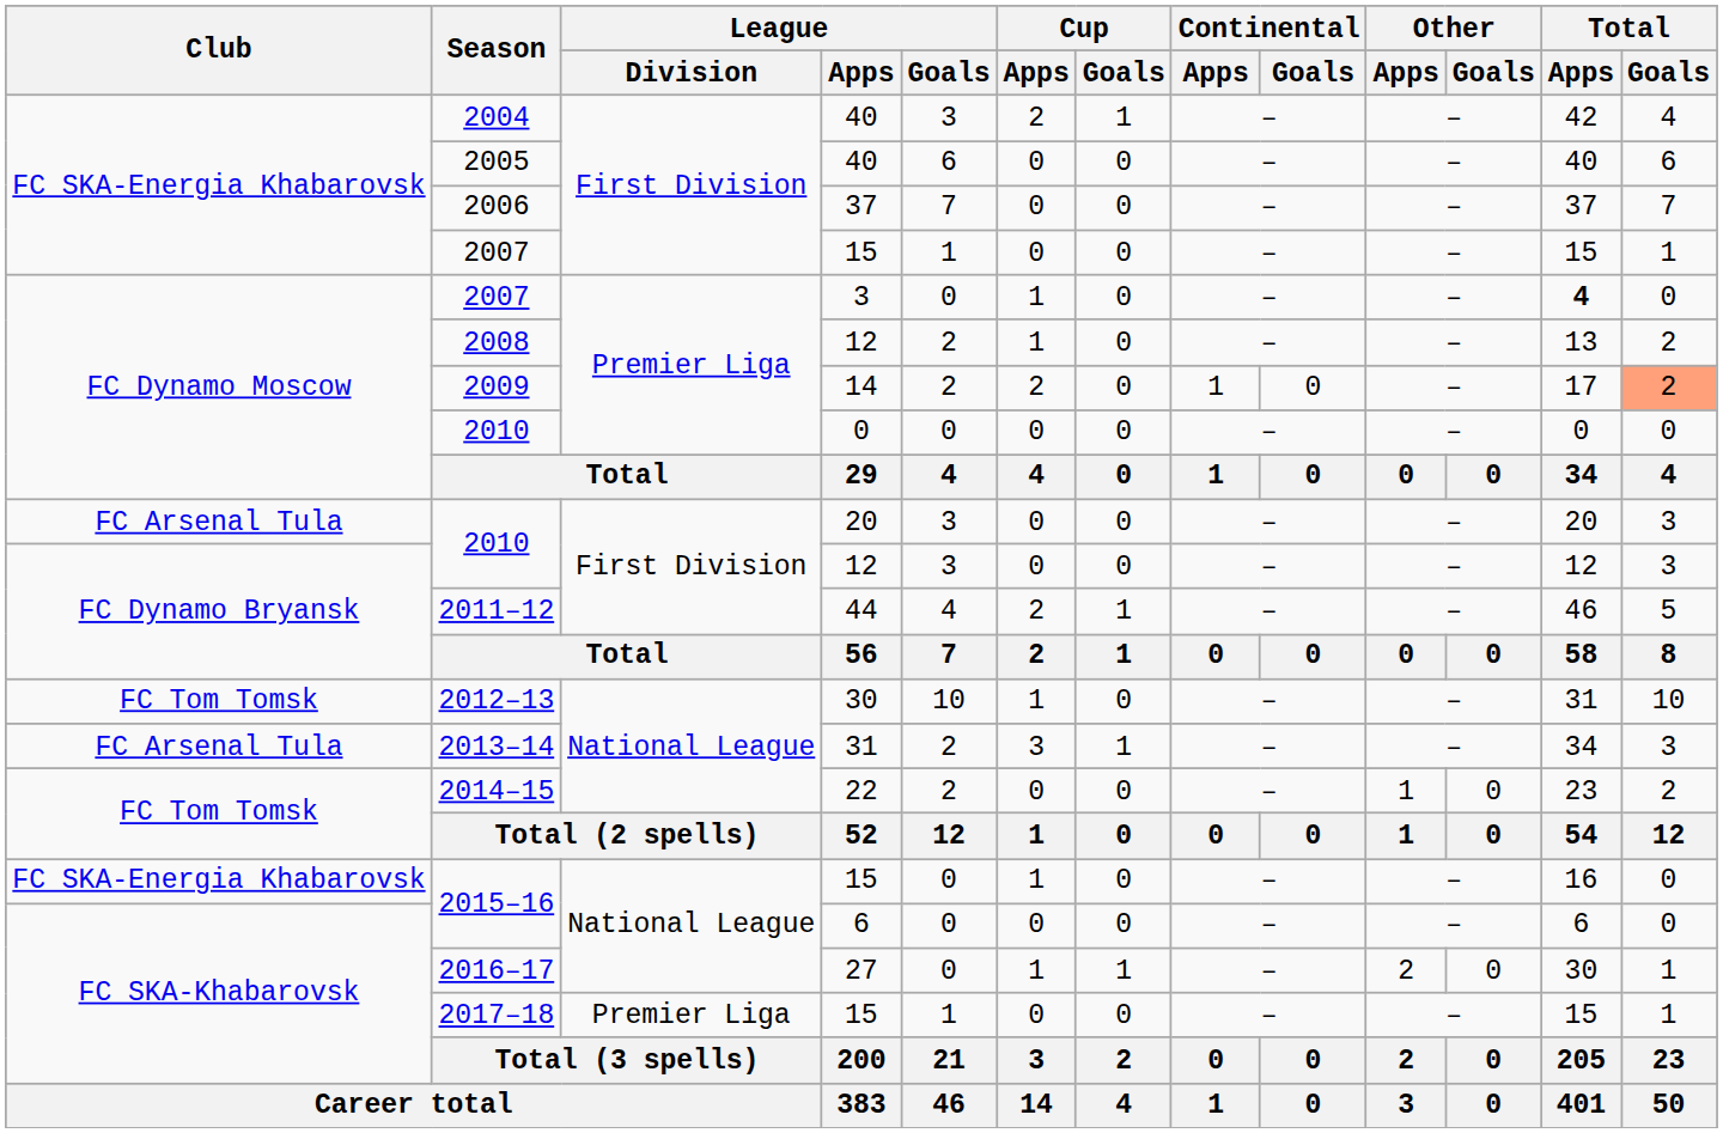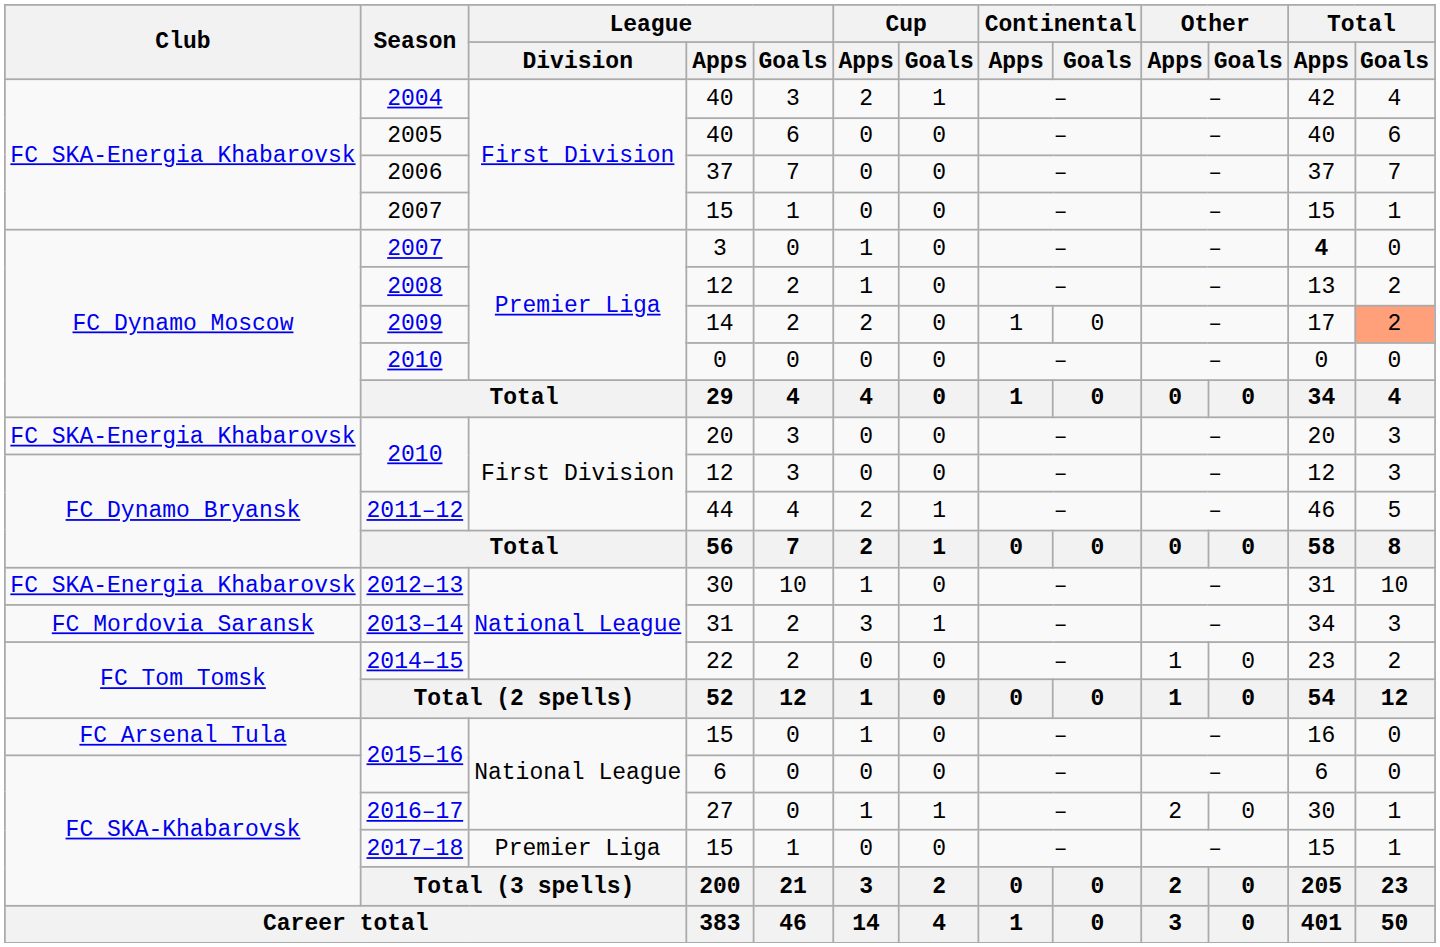2010 / 20 | Club: FC Arsenal Tula -> FC SKA-Energia Khabarovsk
2012–13 | Club: FC Tom Tomsk -> FC SKA-Energia Khabarovsk
2013–14 | Club: FC Arsenal Tula -> FC Mordovia Saransk
2015–16 / 15 | Club: FC SKA-Energia Khabarovsk -> FC Arsenal Tula
